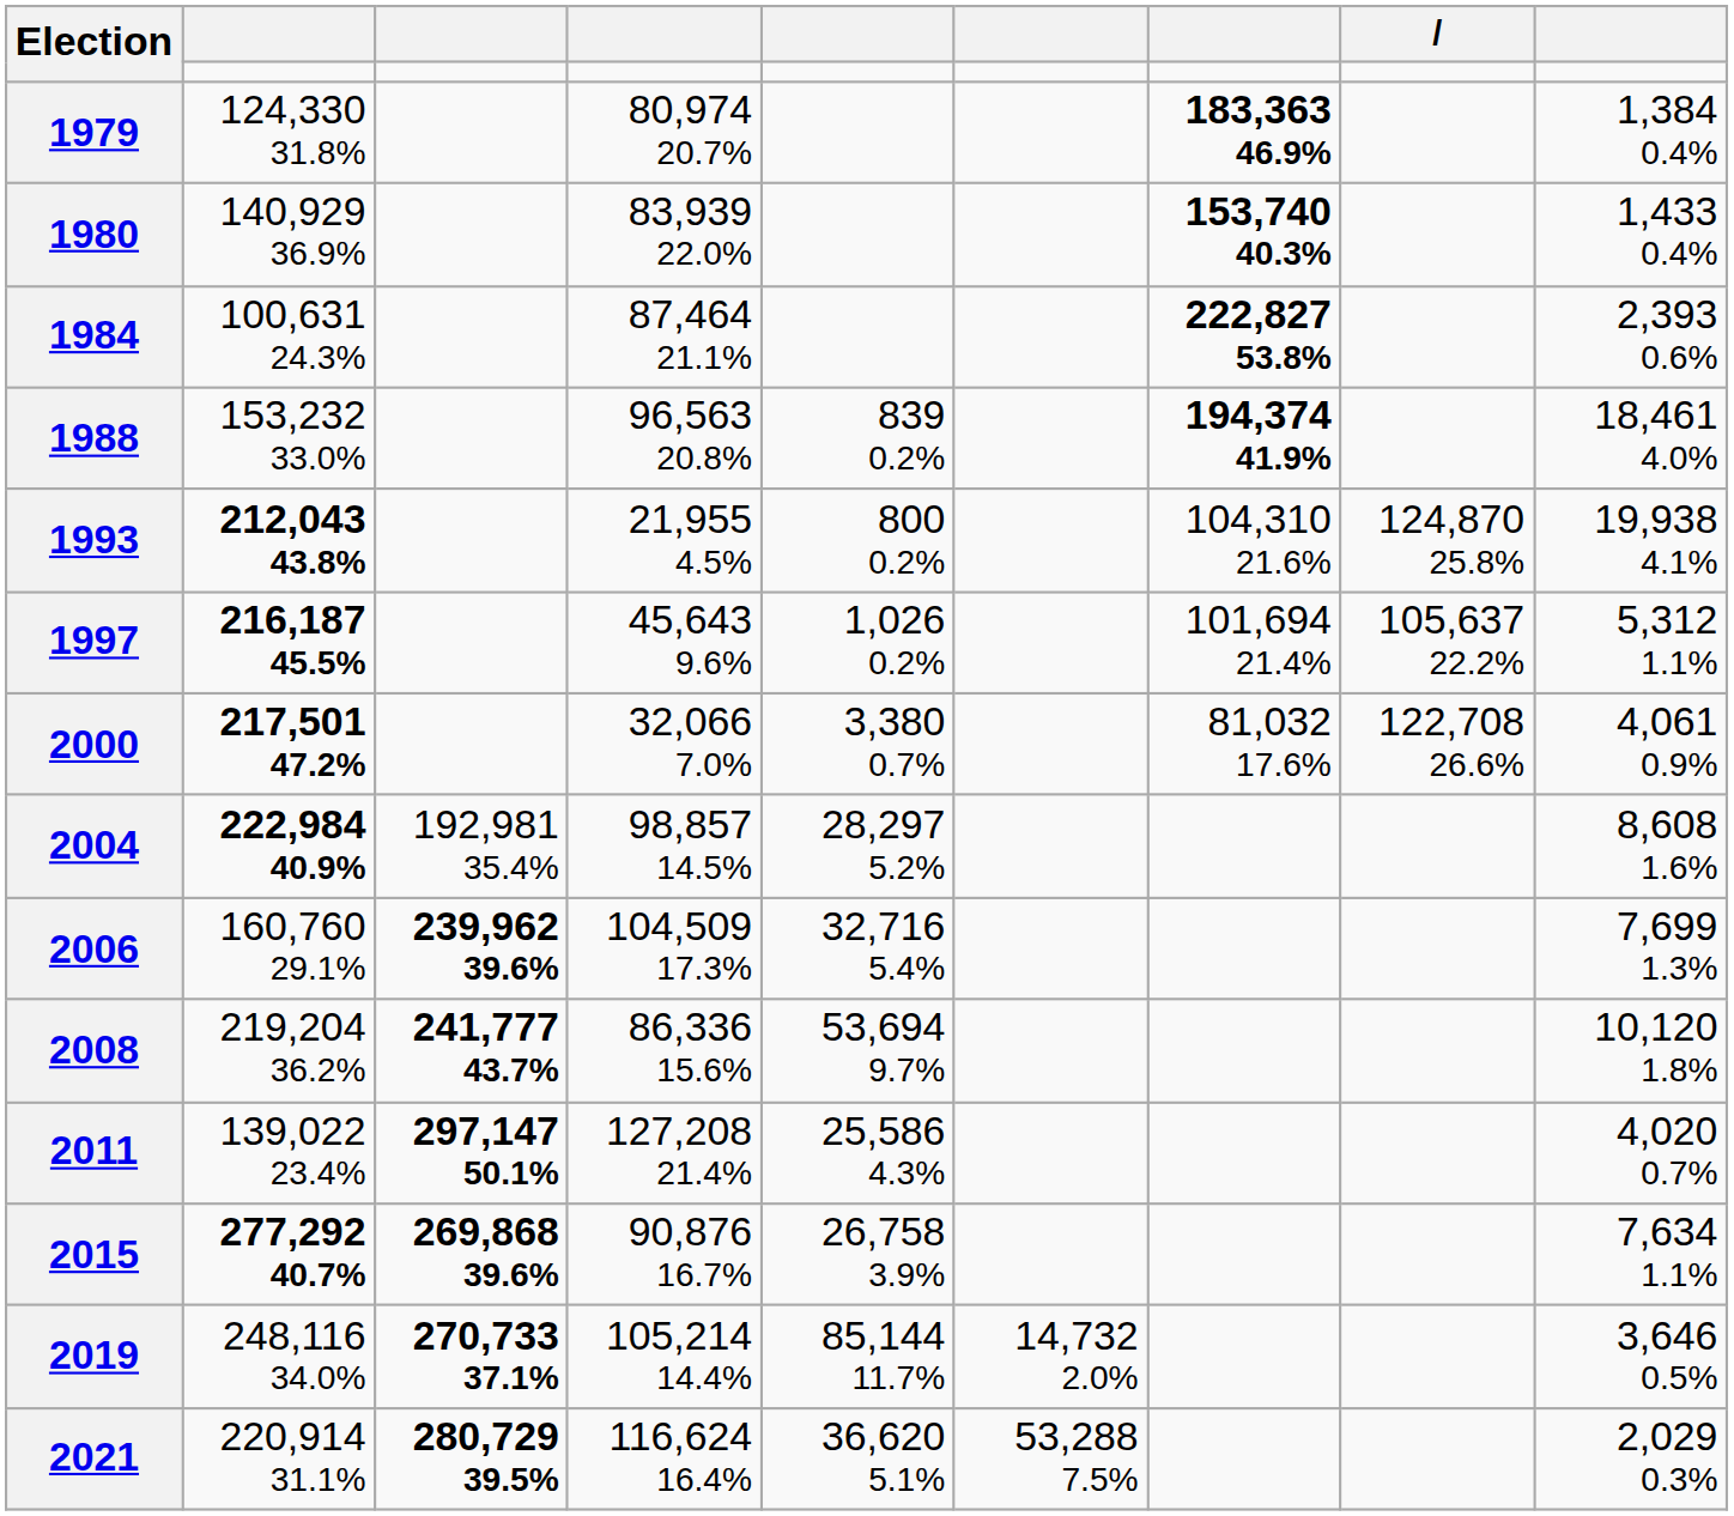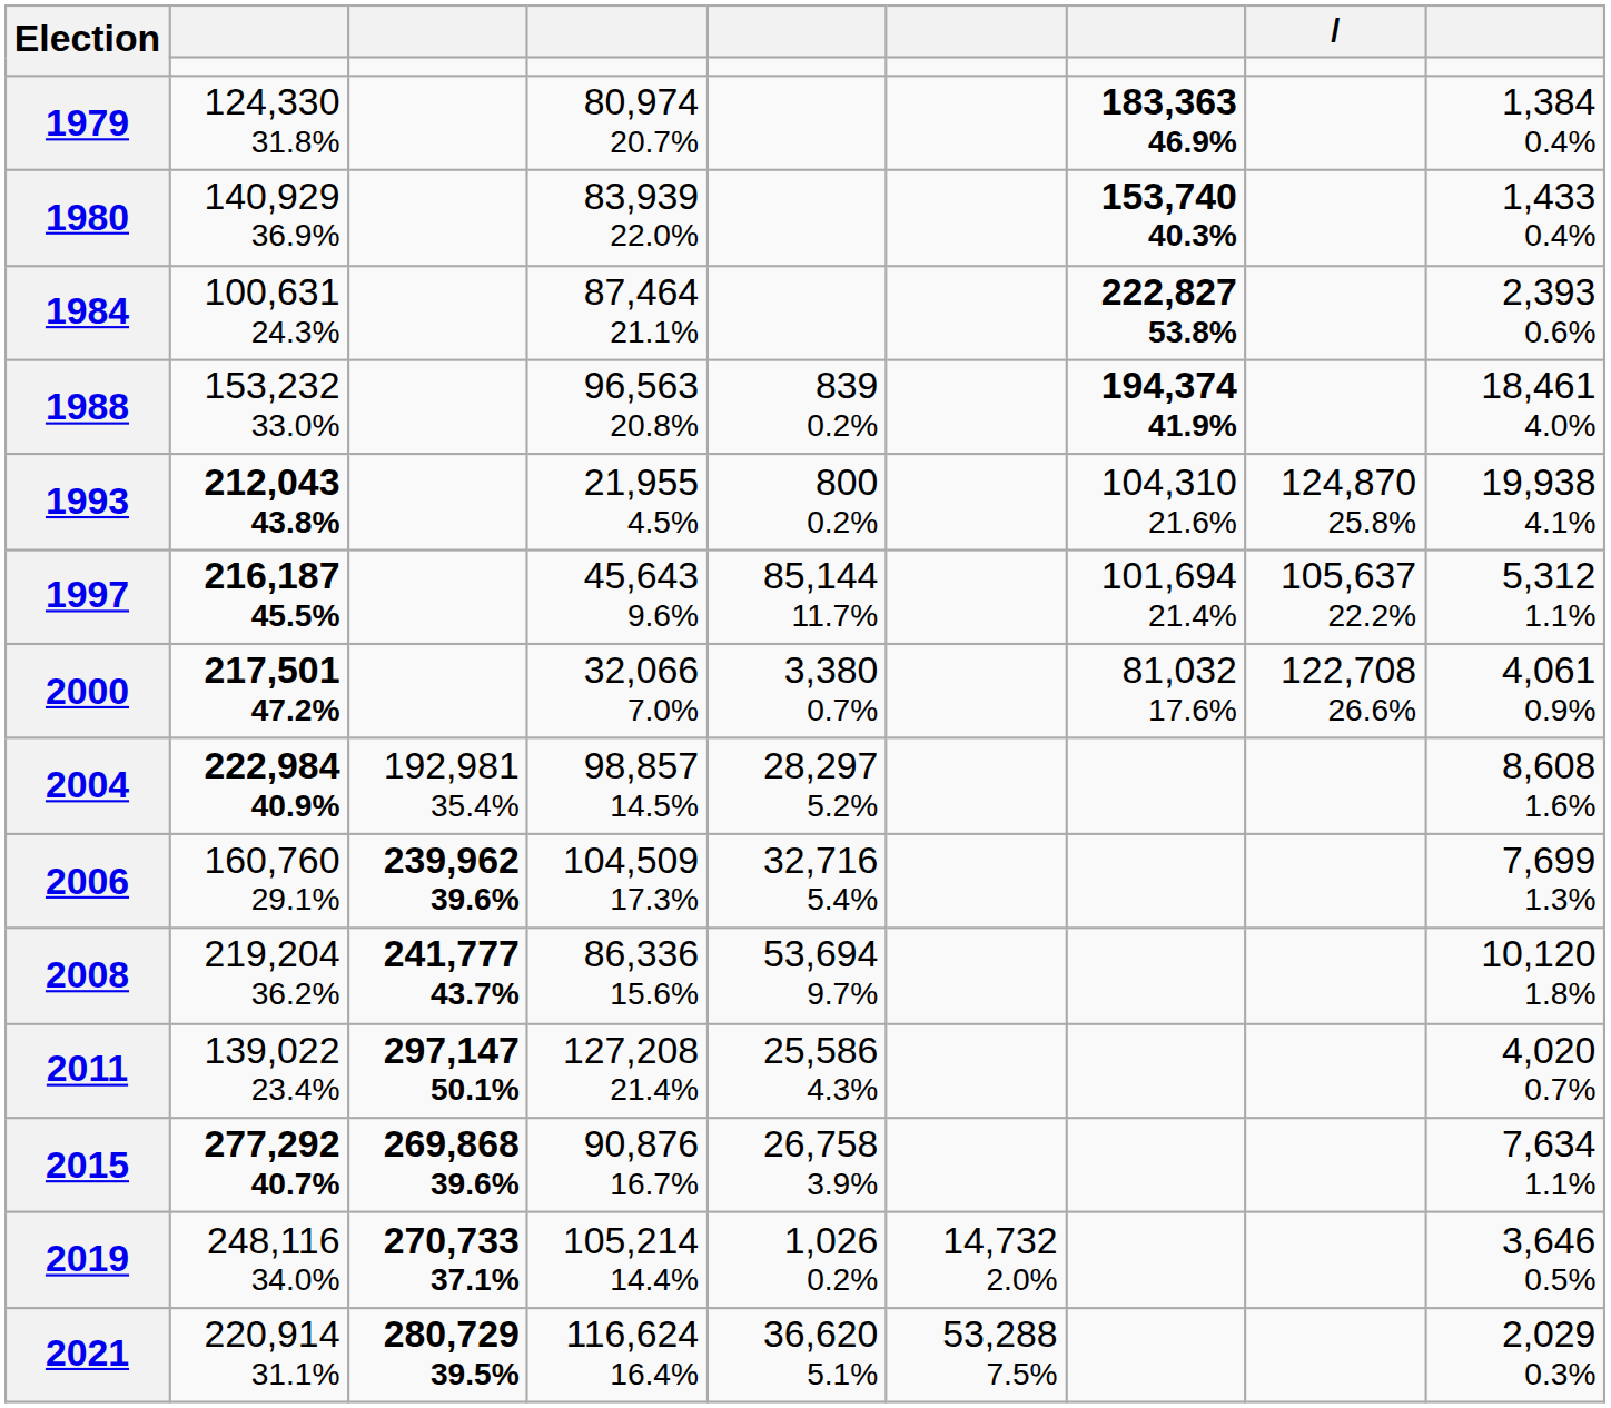1997 | column 5: 1,026 0.2% -> 85,144 11.7%
2019 | column 5: 85,144 11.7% -> 1,026 0.2%
